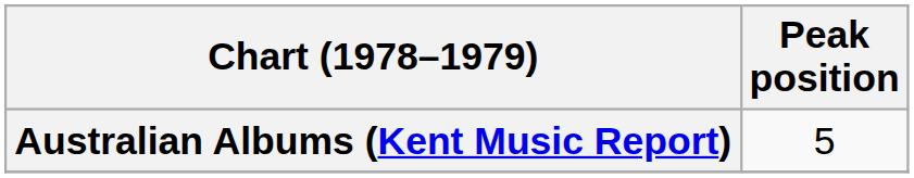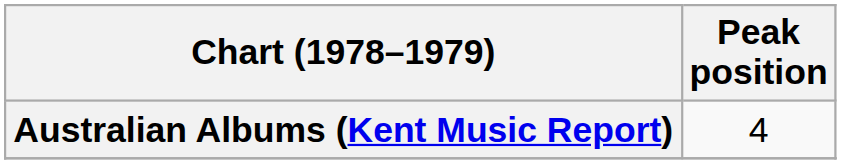Australian Albums (Kent Music Report) | Peak position: 5 -> 4
